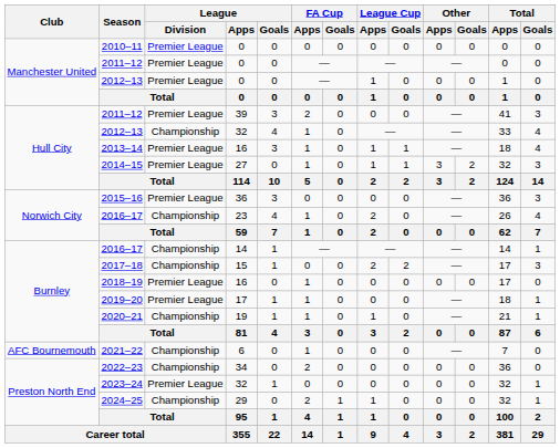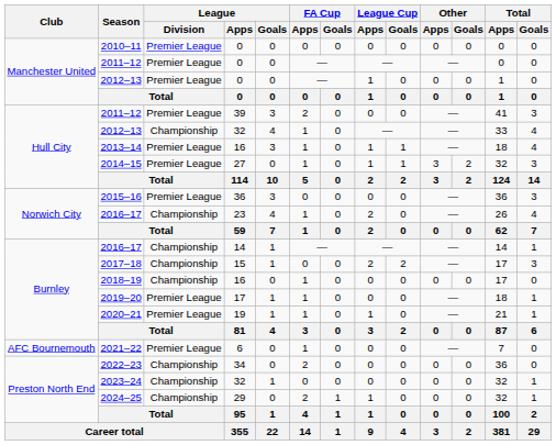2018–19 | League / Division: Premier League -> Championship
2020–21 | League / Division: Championship -> Premier League
2021–22 | League / Division: Championship -> Premier League
2023–24 | League / Division: Premier League -> Championship
